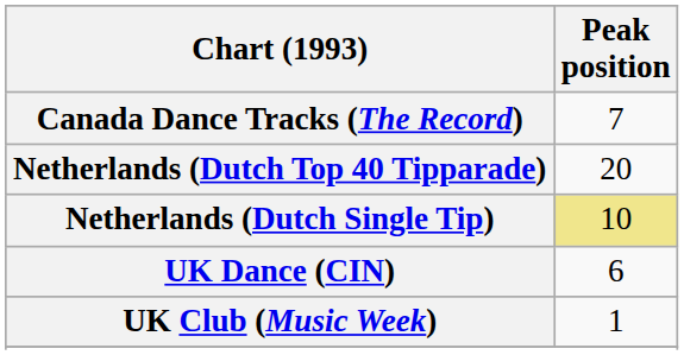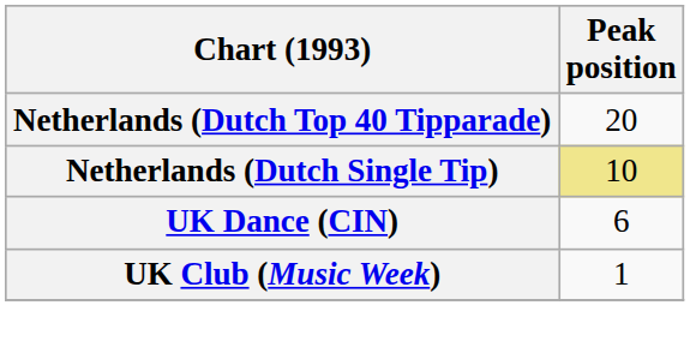- row: Canada Dance Tracks (The Record) | 7
